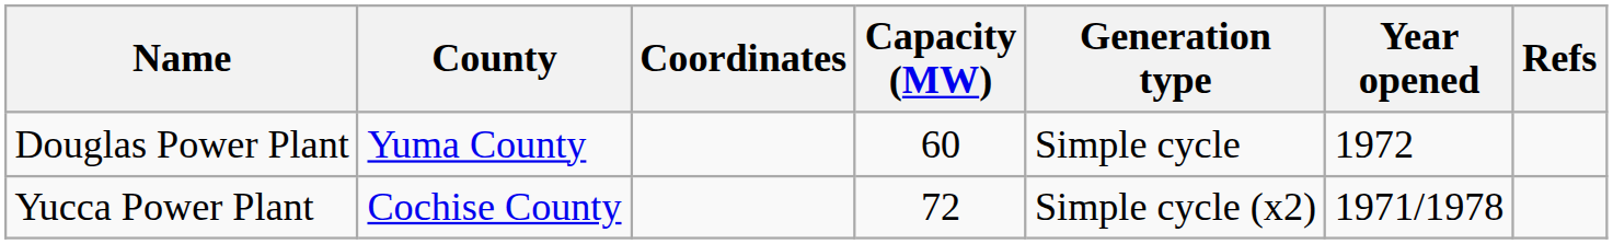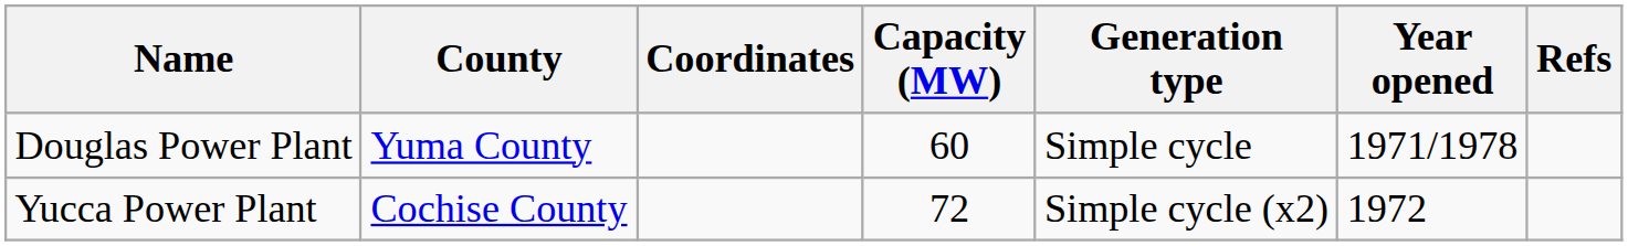Douglas Power Plant | Year opened: 1972 -> 1971/1978
Yucca Power Plant | Year opened: 1971/1978 -> 1972
